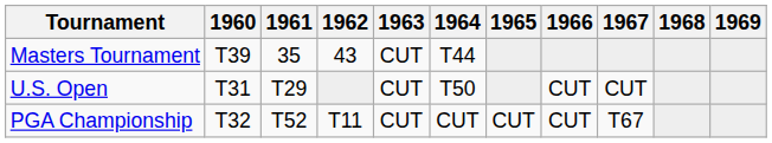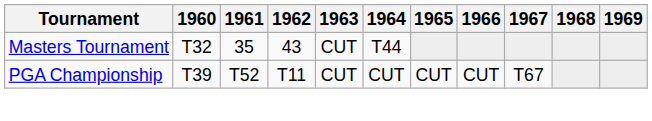Masters Tournament | 1960: T39 -> T32
- row: U.S. Open | T31 | T29 | CUT | T50 | CUT | CUT
PGA Championship | 1960: T32 -> T39
